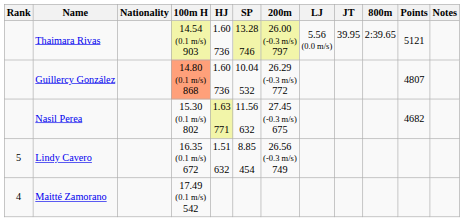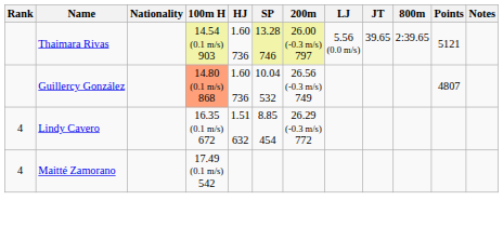Thaimara Rivas | JT: 39.95 -> 39.65
Guillercy González | 200m: 26.29 (-0.3 m/s) 772 -> 26.56 (-0.3 m/s) 749
- row: Nasil Perea | 15.30 (0.1 m/s) 802 | 1.63 771 | 11.56 632 | 27.45 (-0.3 m/s) 675 | 4682
Lindy Cavero | Rank: 5 -> 4
Lindy Cavero | 200m: 26.56 (-0.3 m/s) 749 -> 26.29 (-0.3 m/s) 772
